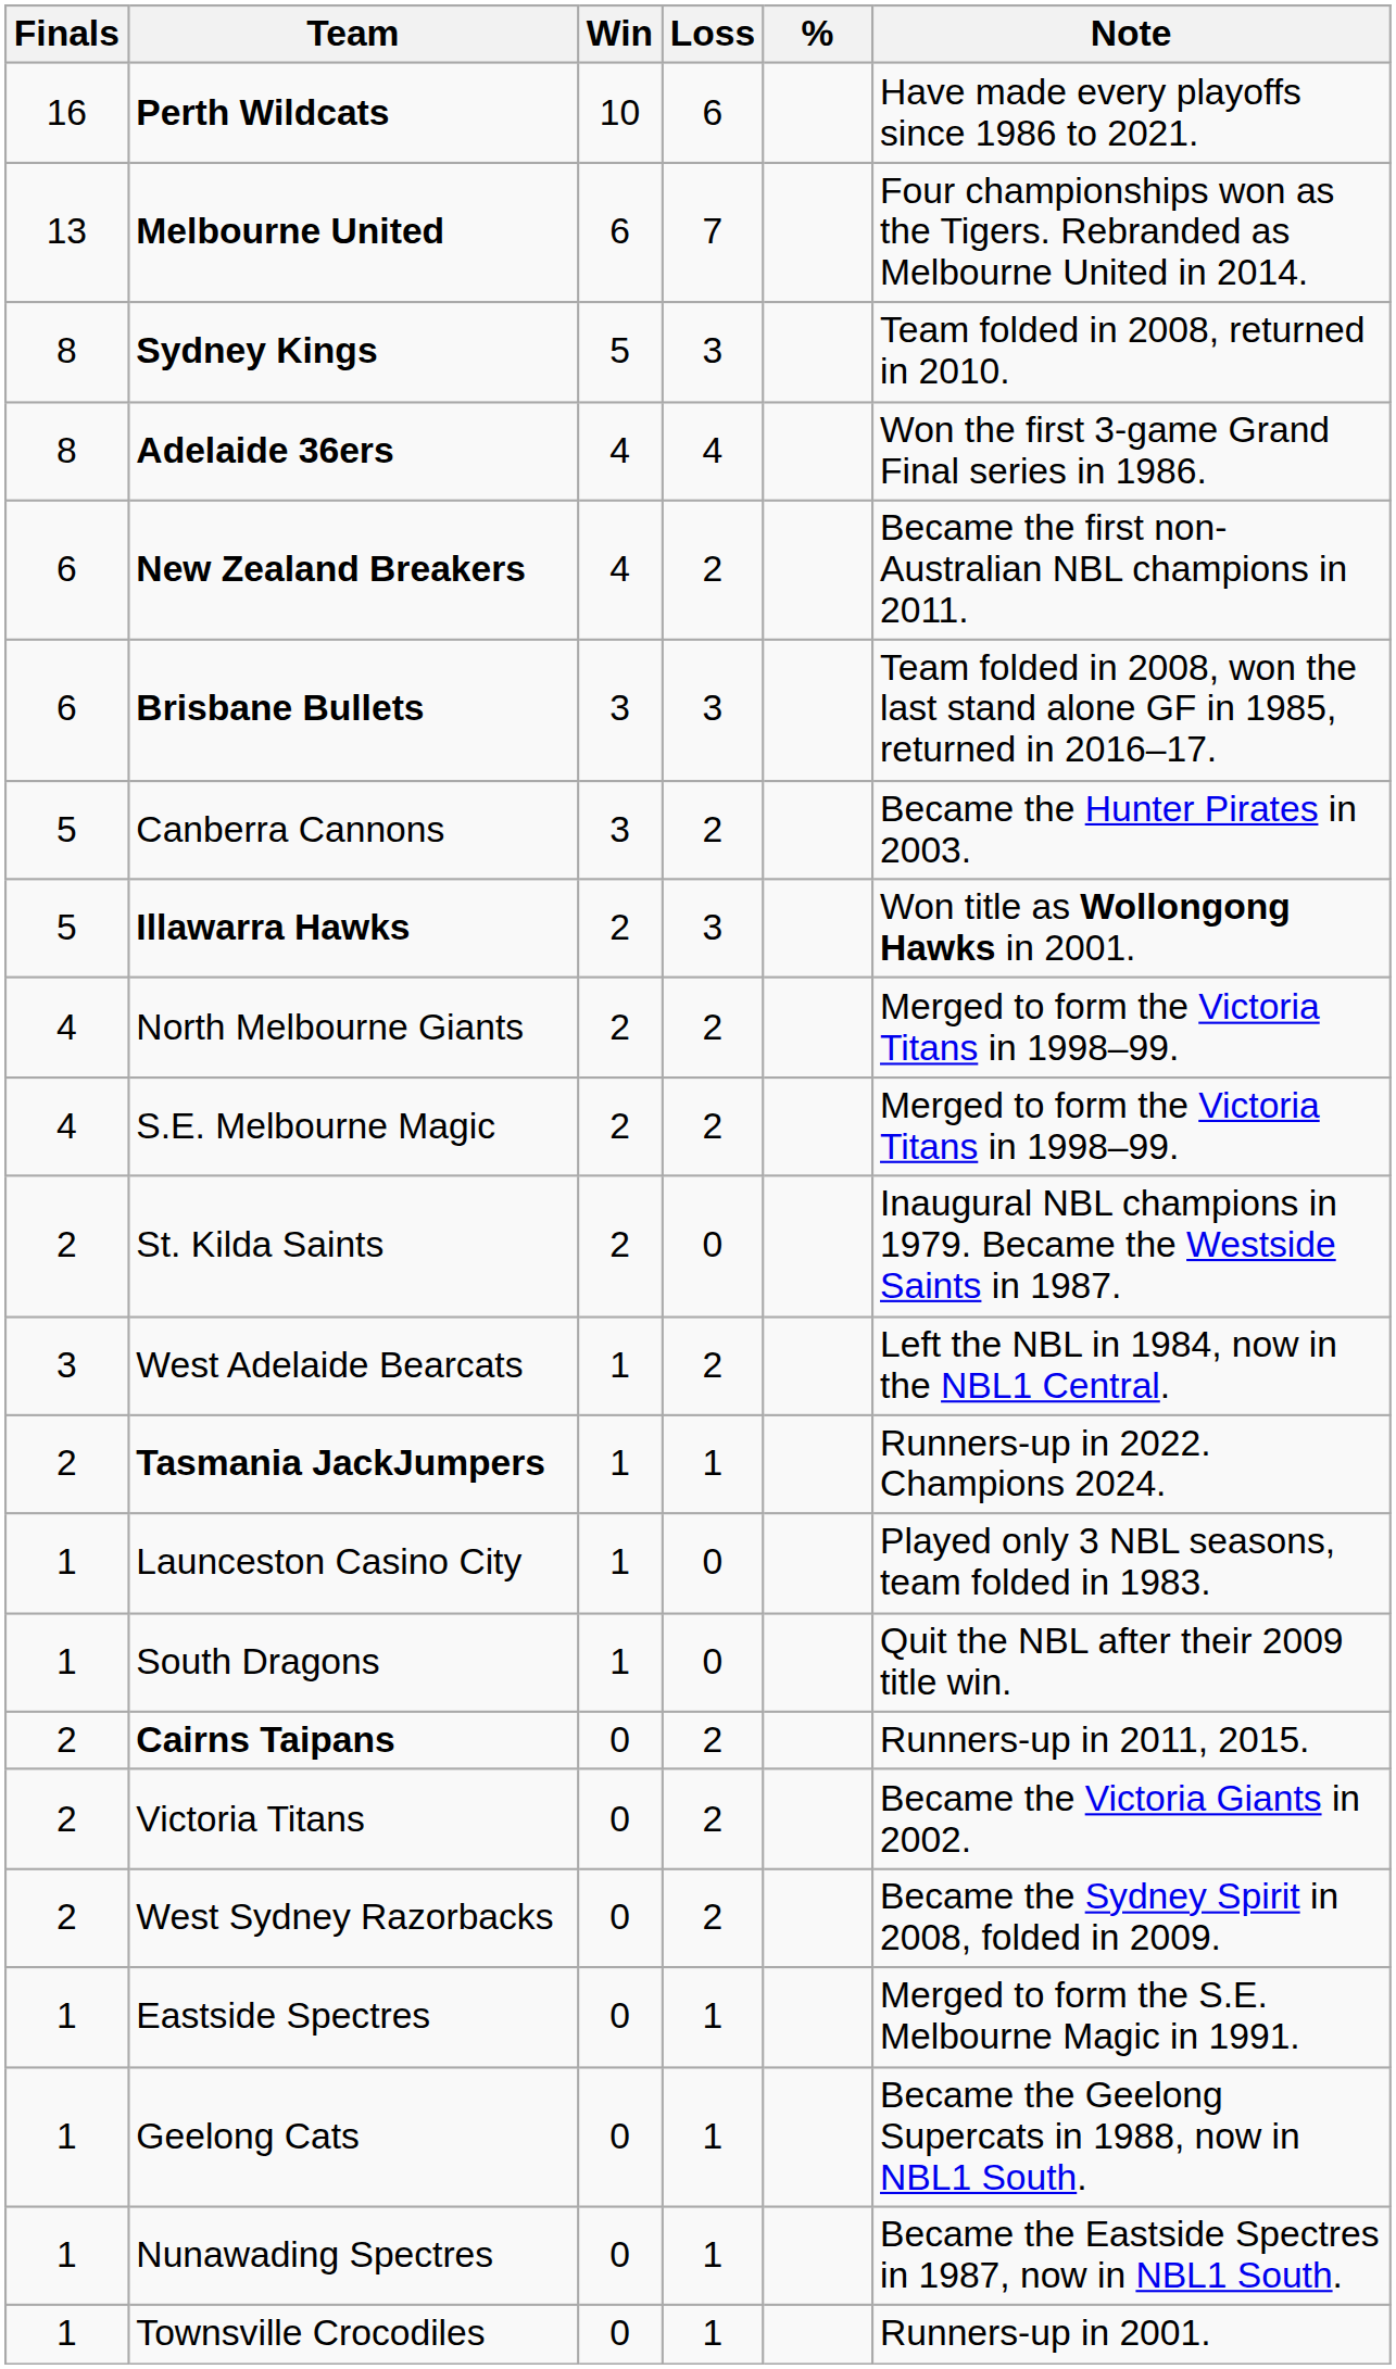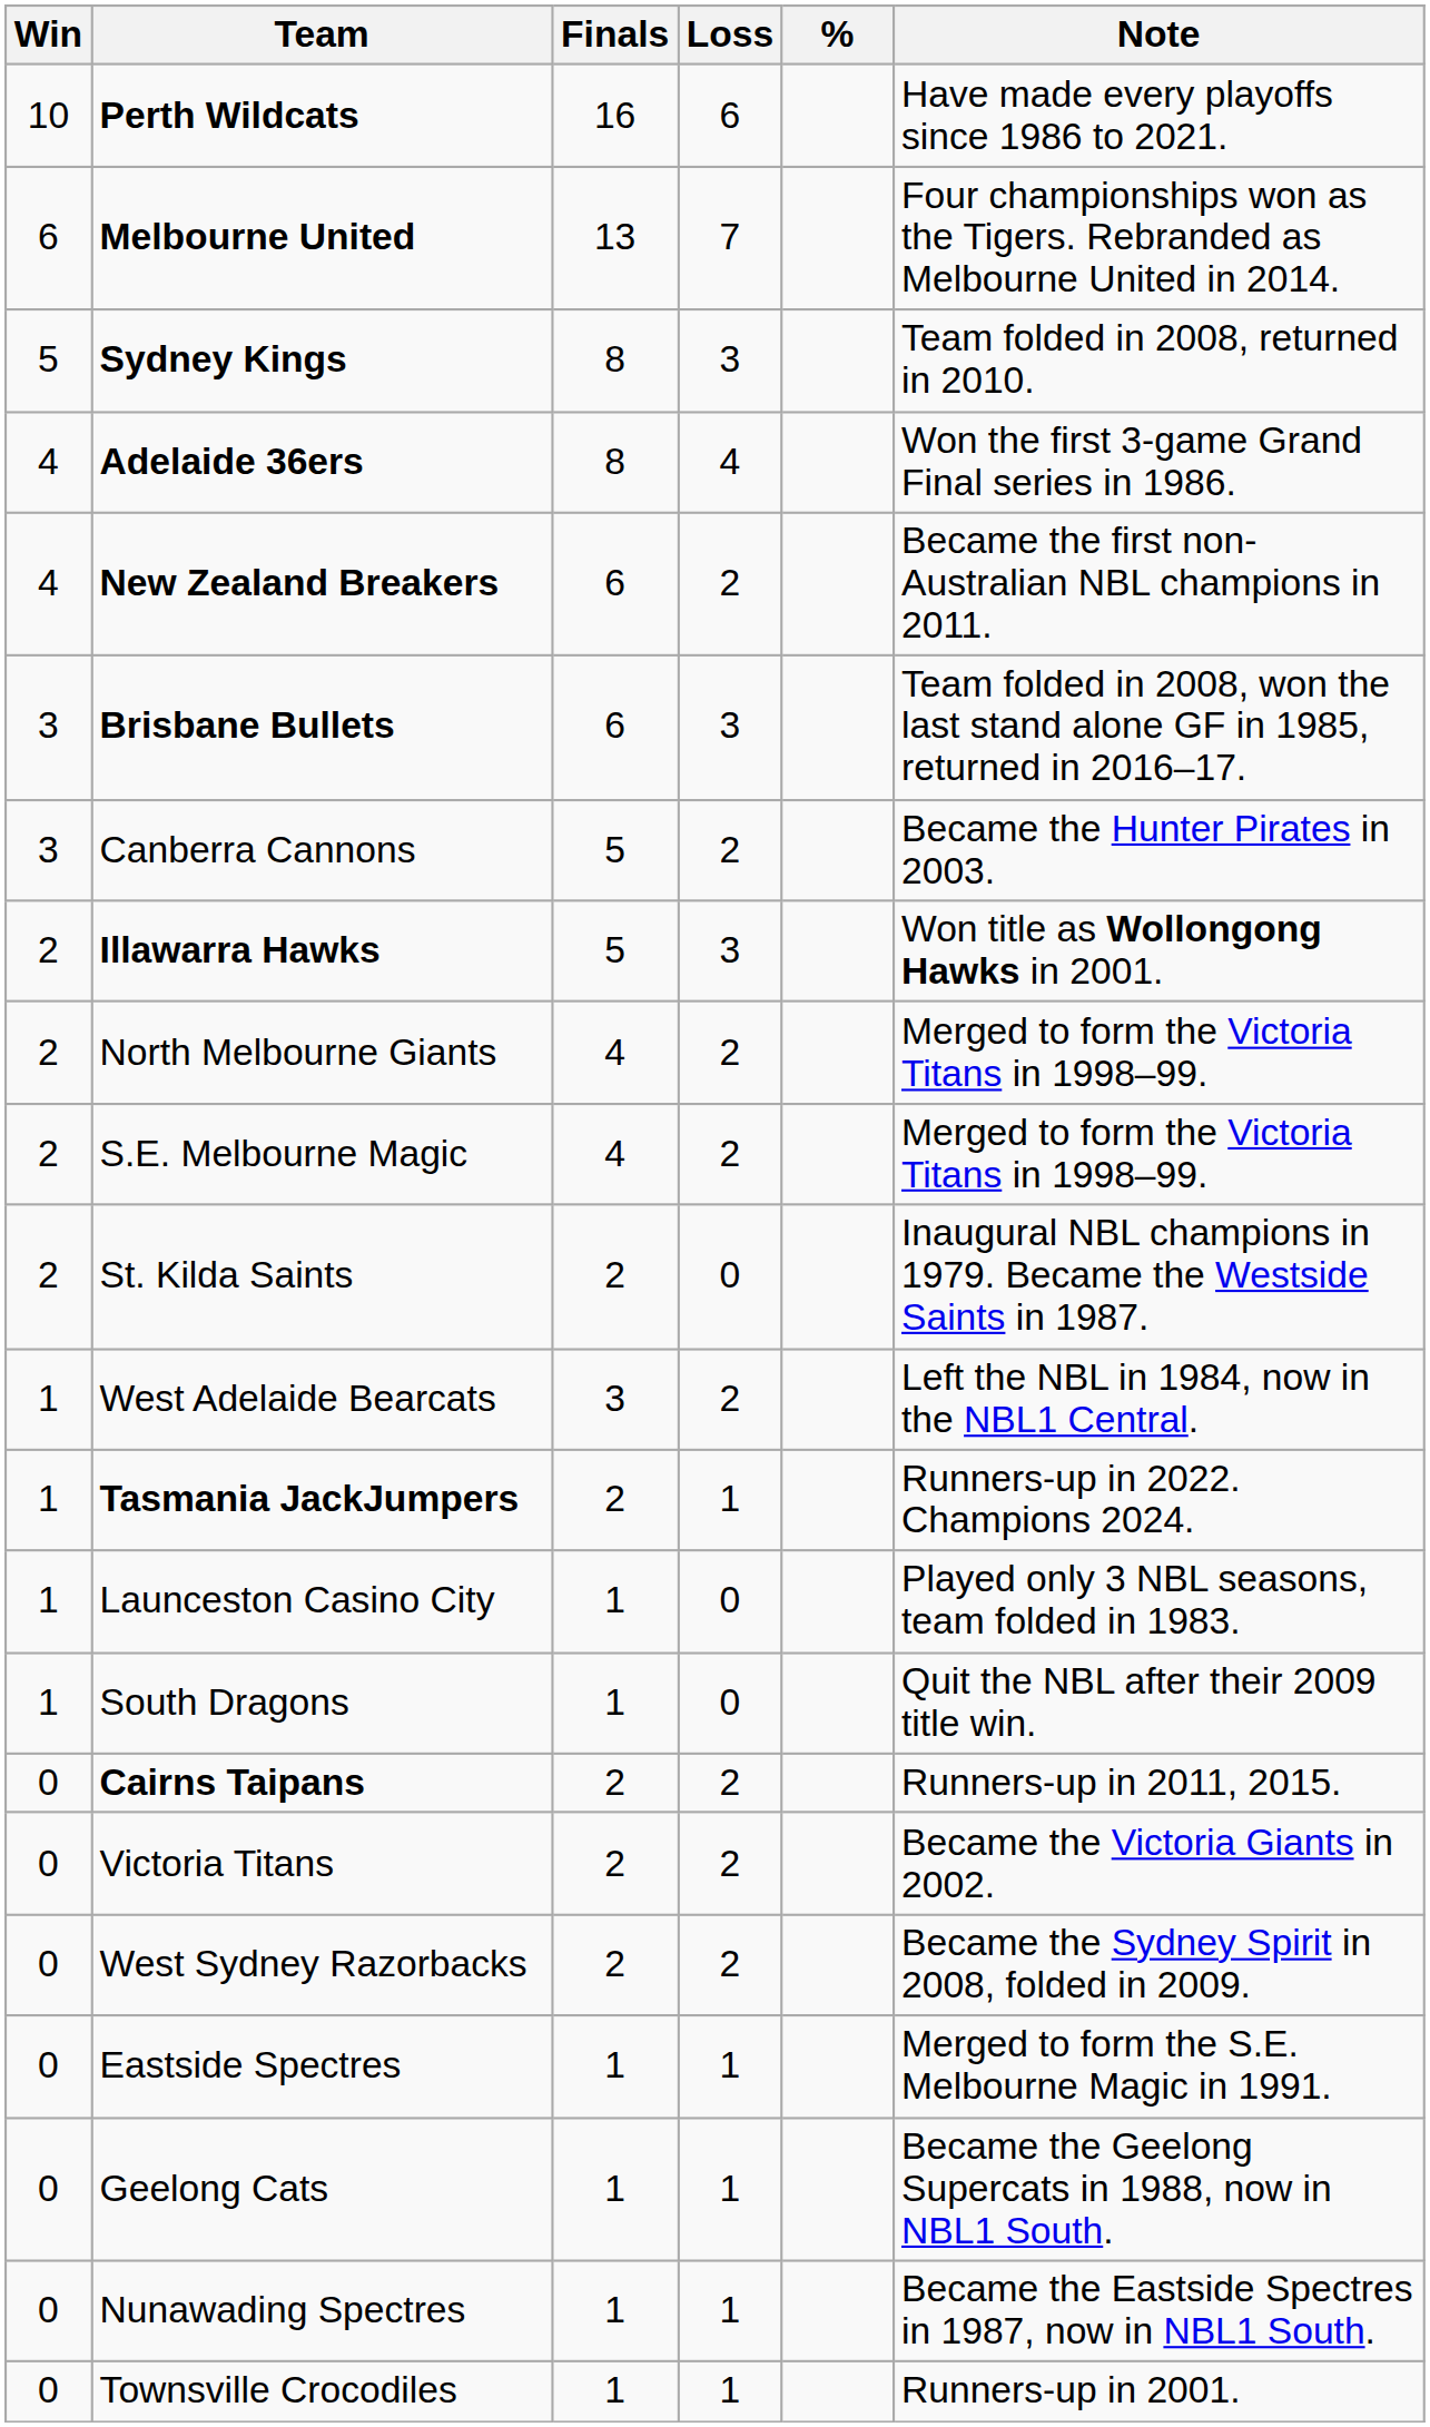columns swapped: Finals <-> Win
